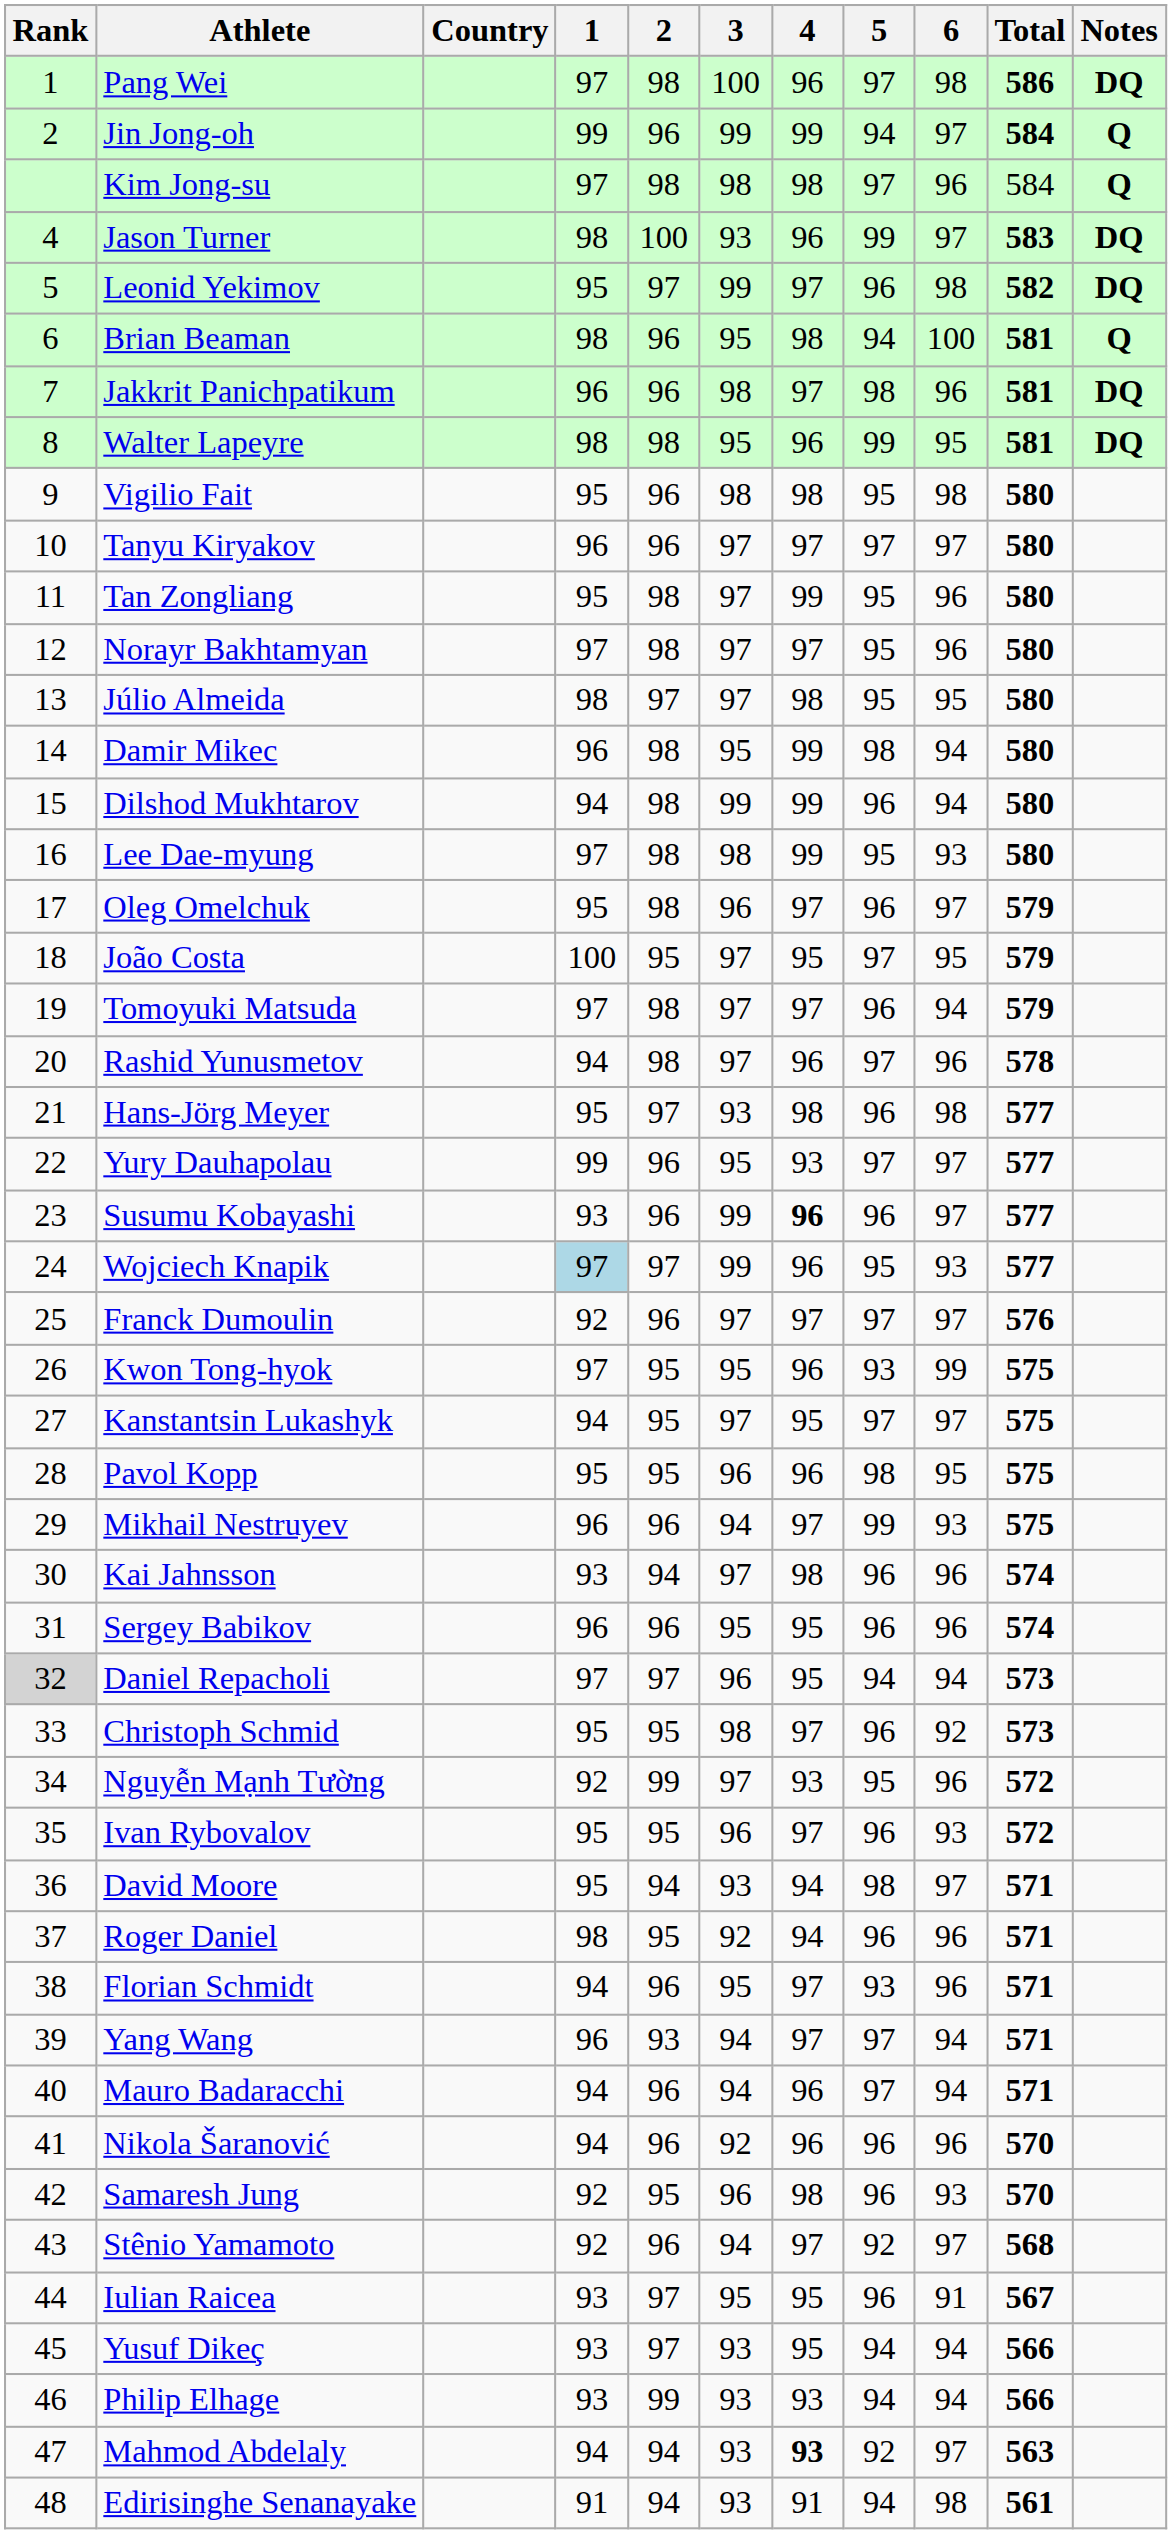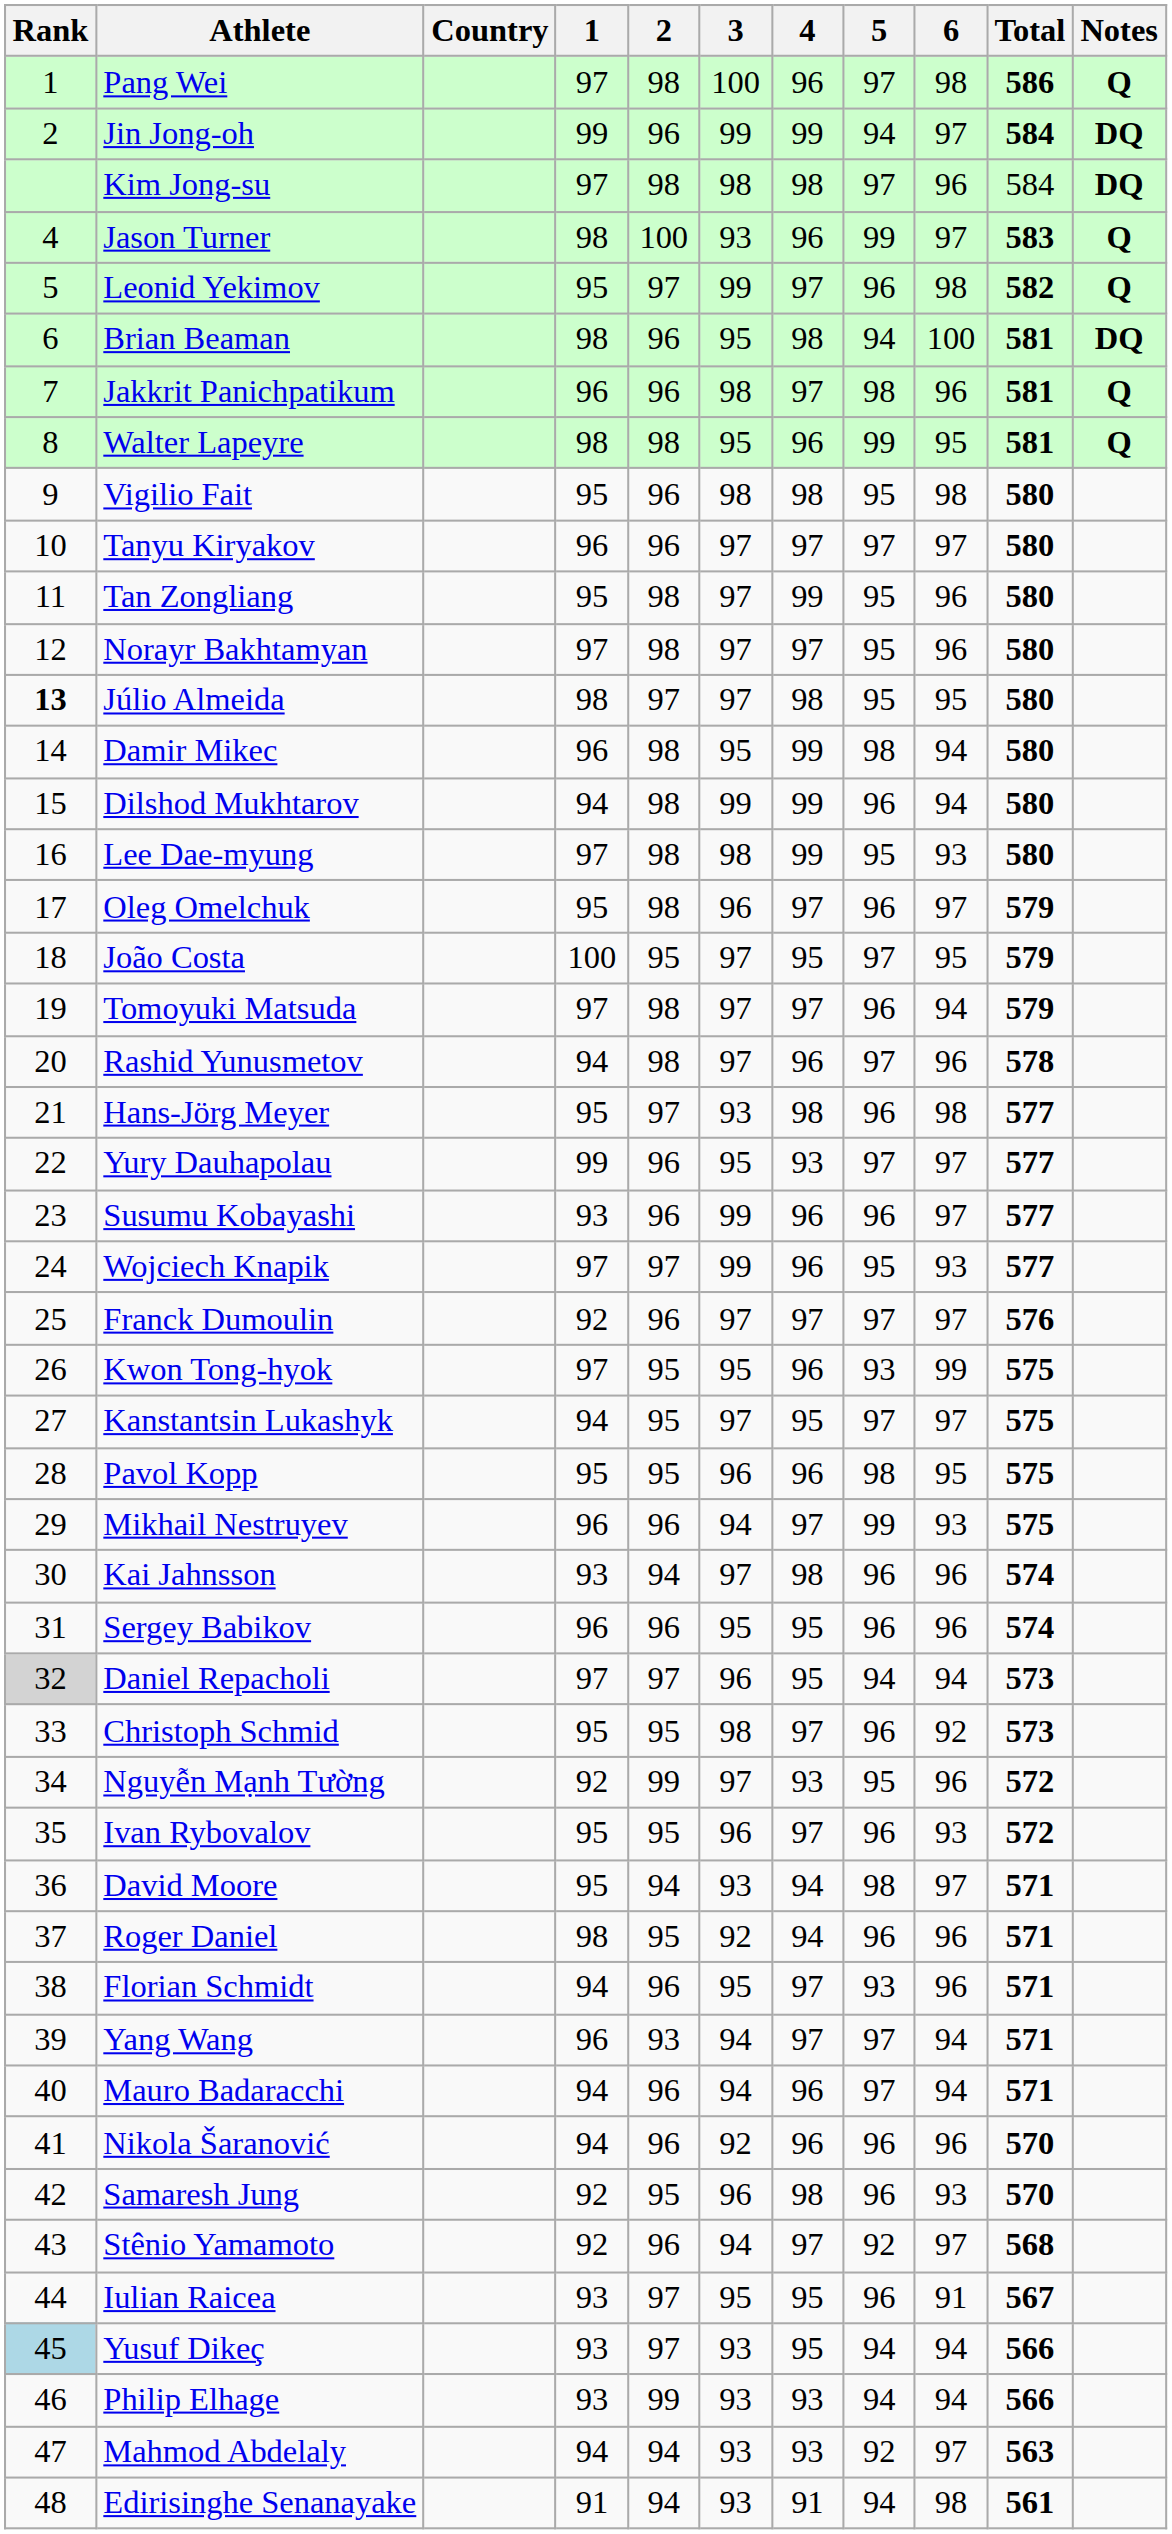Pang Wei | Notes: DQ -> Q
Jin Jong-oh | Notes: Q -> DQ
Kim Jong-su | Notes: Q -> DQ
Jason Turner | Notes: DQ -> Q
Leonid Yekimov | Notes: DQ -> Q
Brian Beaman | Notes: Q -> DQ
Jakkrit Panichpatikum | Notes: DQ -> Q
Walter Lapeyre | Notes: DQ -> Q
Júlio Almeida | Rank: normal -> bold
Susumu Kobayashi | 4: bold -> normal
Wojciech Knapik | 1: lightblue background -> no background
Yusuf Dikeç | Rank: no background -> lightblue background
Mahmod Abdelaly | 4: bold -> normal
